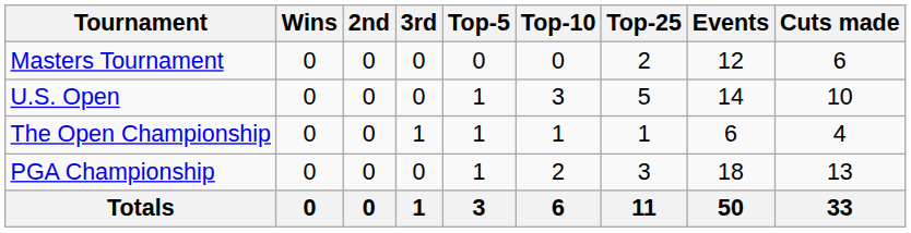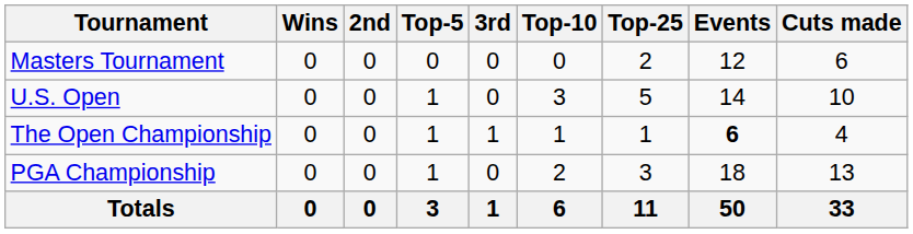columns swapped: 3rd <-> Top-5
The Open Championship | Events: normal -> bold
